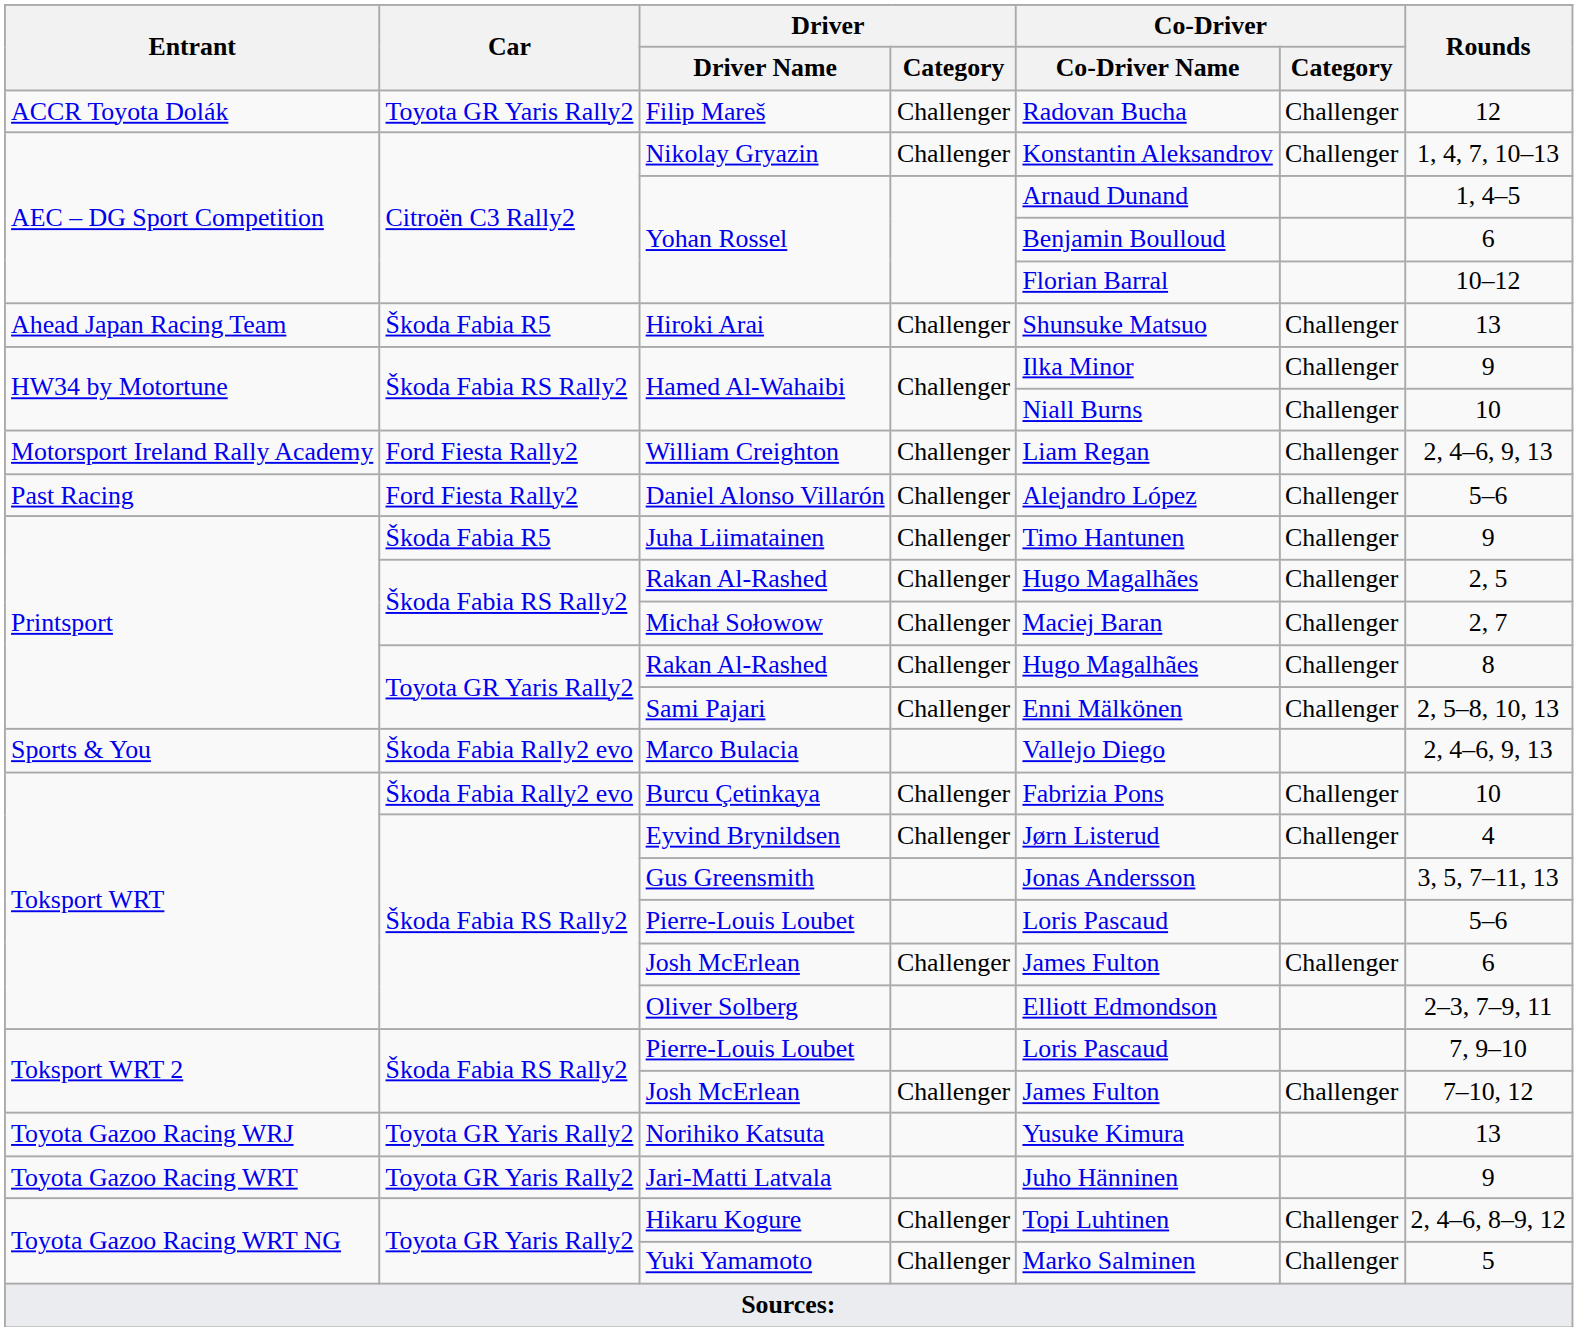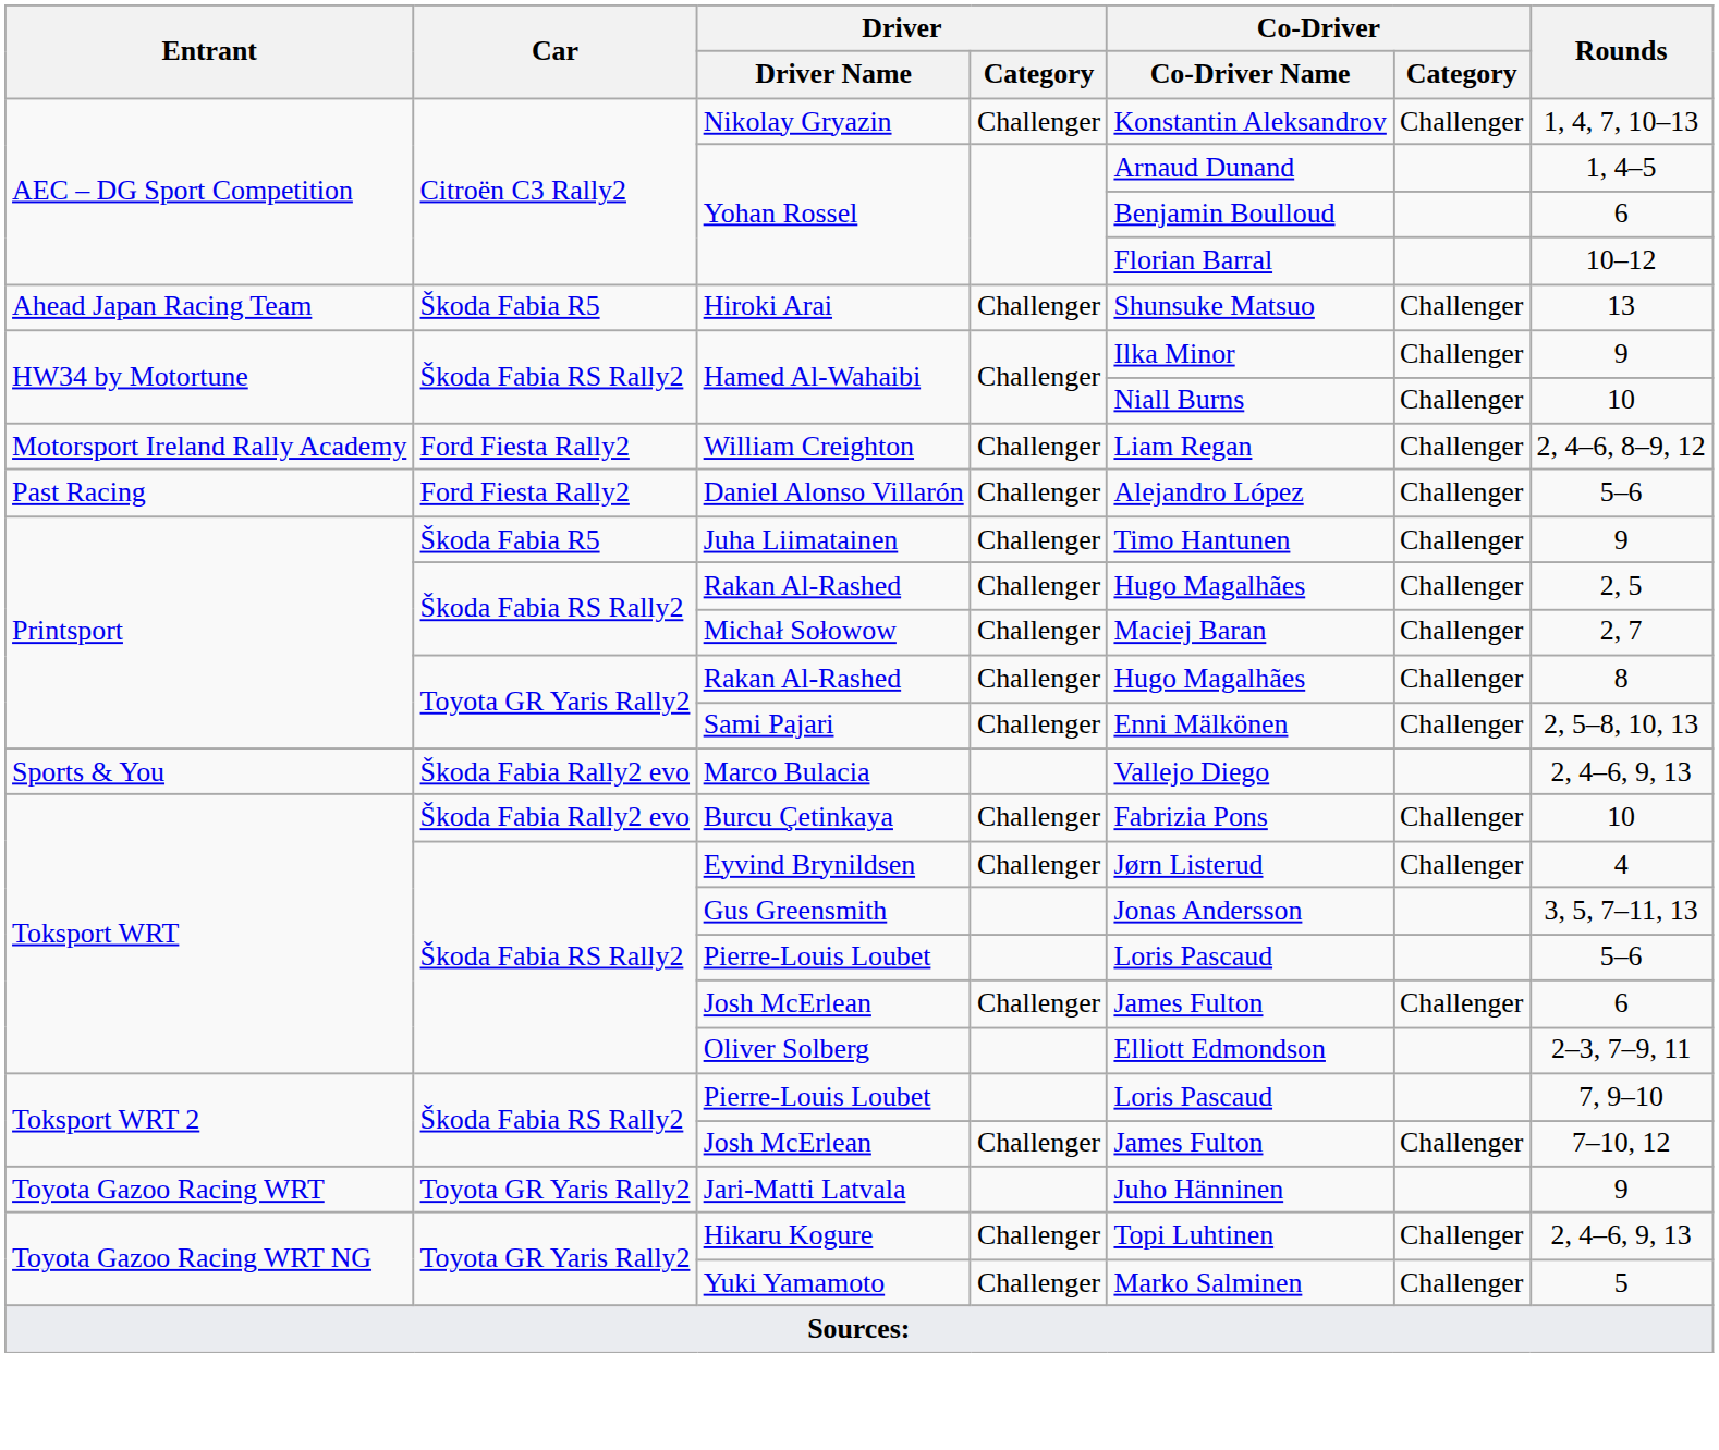- row: ACCR Toyota Dolák | Toyota GR Yaris Rally2 | Filip Mareš | Challenger | Radovan Bucha | Challenger | 12
William Creighton | Rounds: 2, 4–6, 9, 13 -> 2, 4–6, 8–9, 12
- row: Toyota Gazoo Racing WRJ | Toyota GR Yaris Rally2 | Norihiko Katsuta | Yusuke Kimura | 13
Hikaru Kogure | Rounds: 2, 4–6, 8–9, 12 -> 2, 4–6, 9, 13
